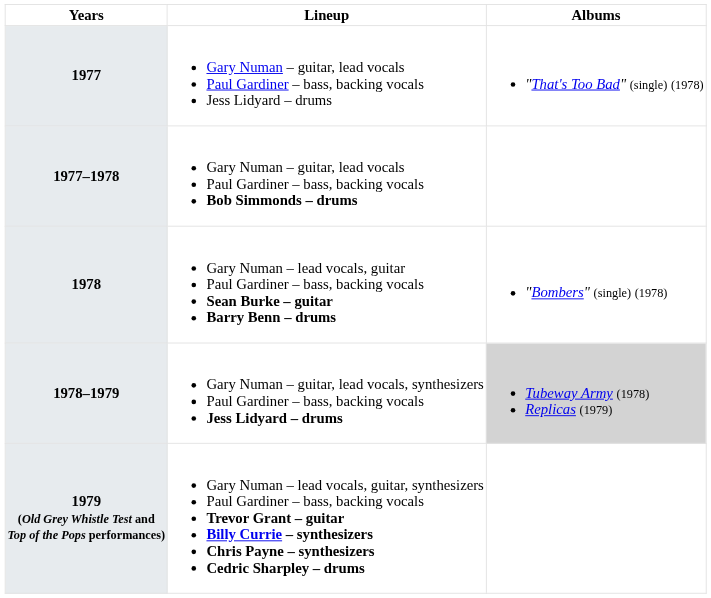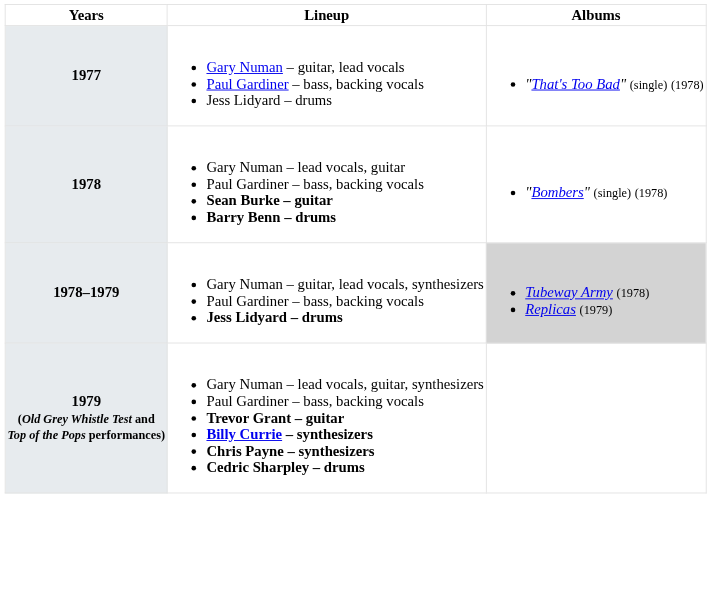- row: 1977–1978 | Gary Numan – guitar, lead vocals Paul Gardiner – bass, backing vocals Bob Simmonds – drums
